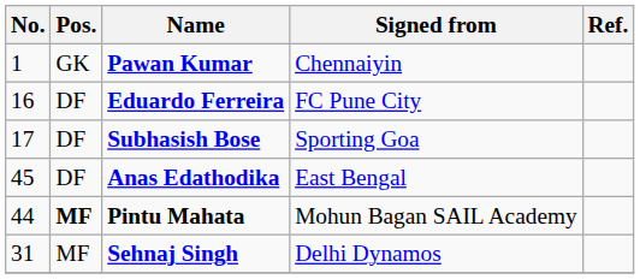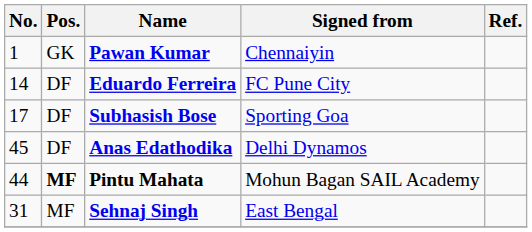Eduardo Ferreira | No.: 16 -> 14
Anas Edathodika | Signed from: East Bengal -> Delhi Dynamos
Sehnaj Singh | Signed from: Delhi Dynamos -> East Bengal
